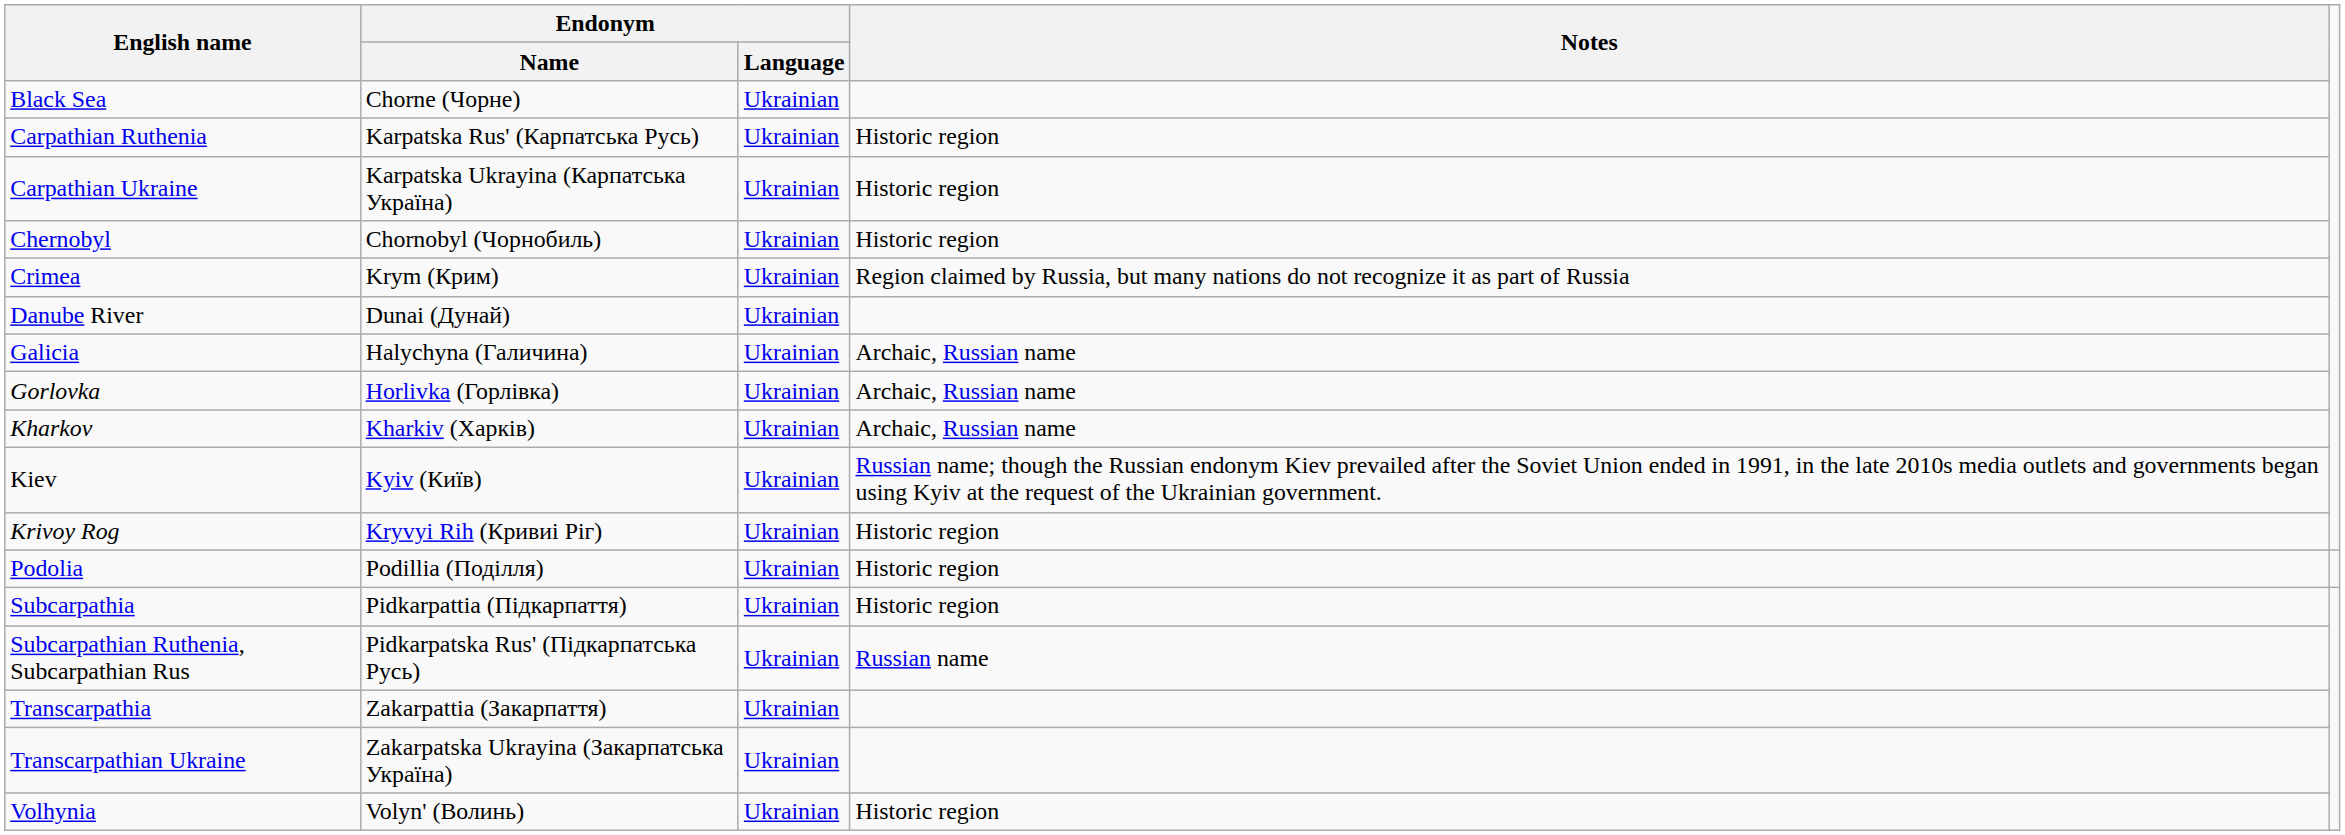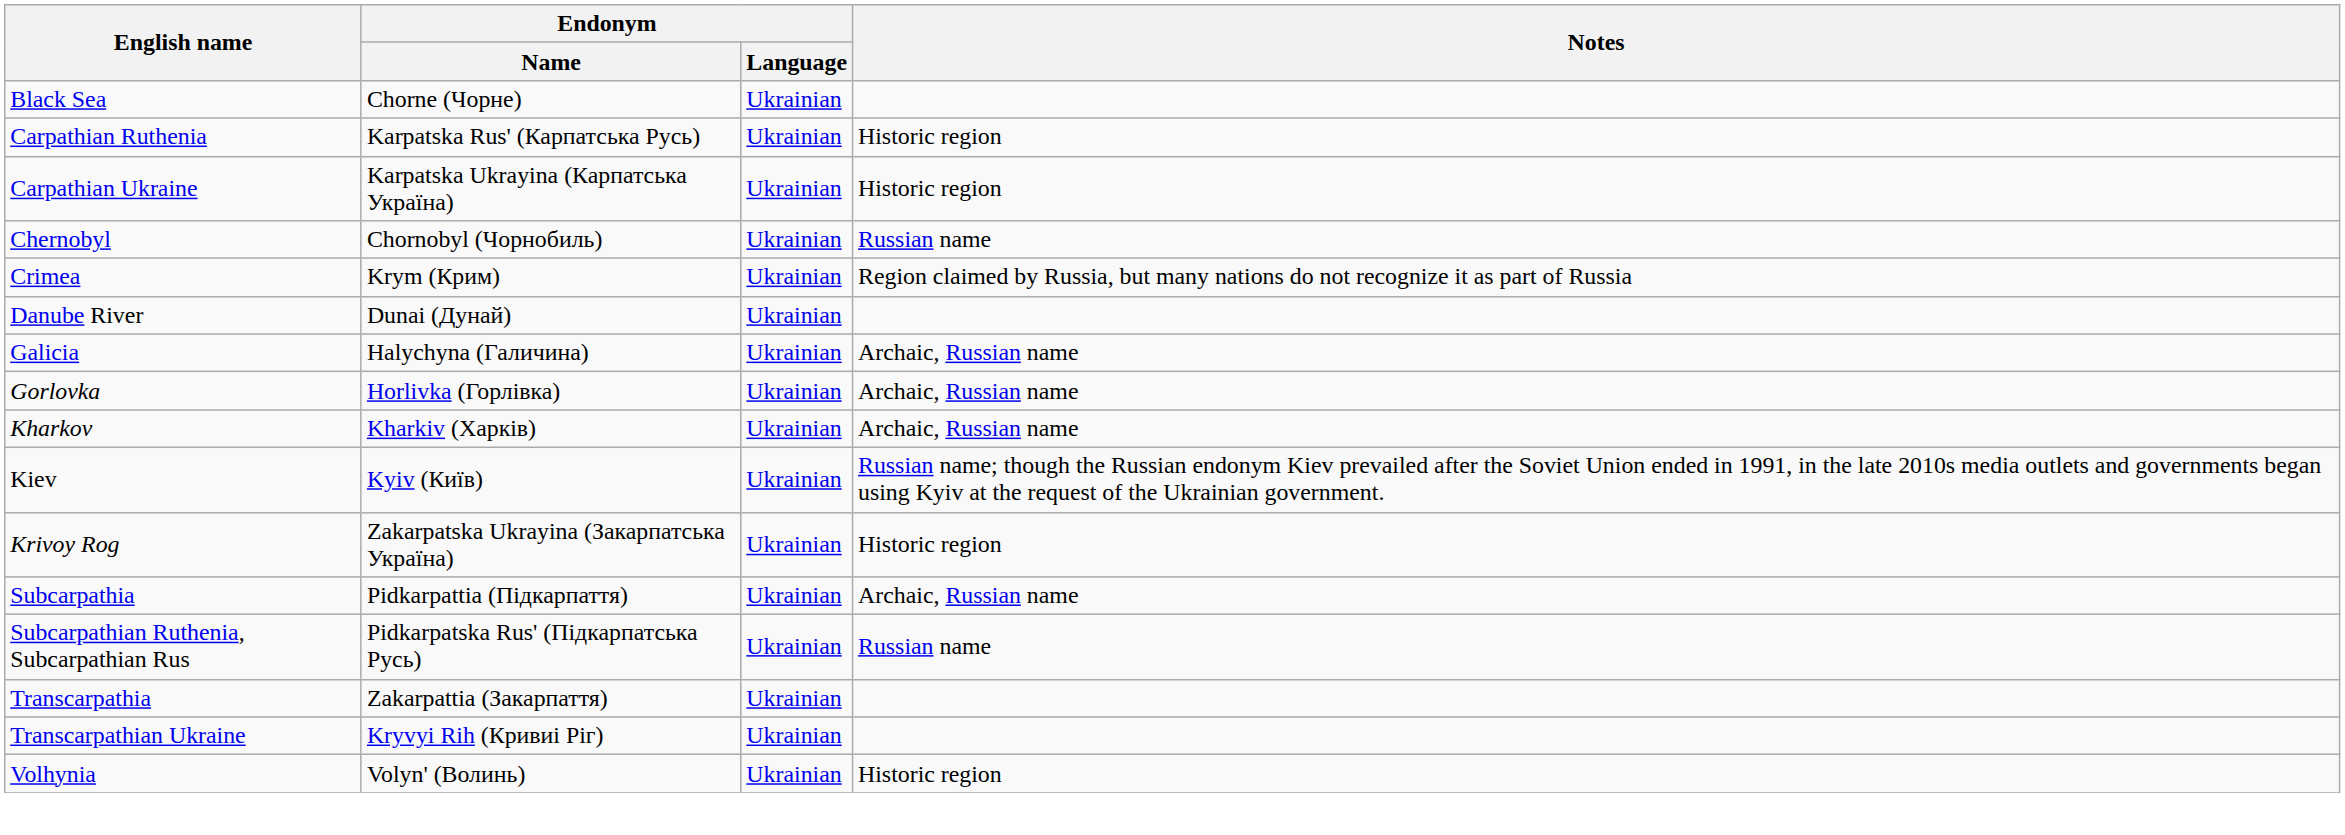Chernobyl | Notes: Historic region -> Russian name
Krivoy Rog | Endonym / Name: Kryvyi Rih (Кривиі Ріг) -> Zakarpatska Ukrayina (Закарпатська Україна)
- row: Podolia | Podillia (Поділля) | Ukrainian | Historic region
Subcarpathia | Notes: Historic region -> Archaic, Russian name
Transcarpathian Ukraine | Endonym / Name: Zakarpatska Ukrayina (Закарпатська Україна) -> Kryvyi Rih (Кривиі Ріг)
